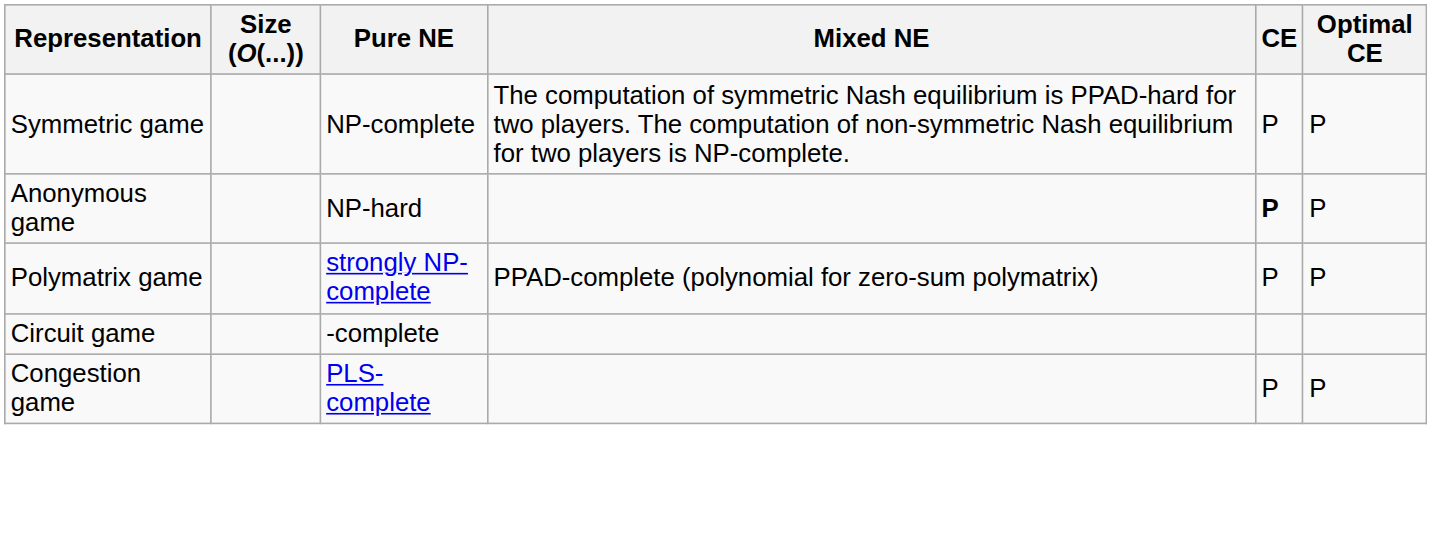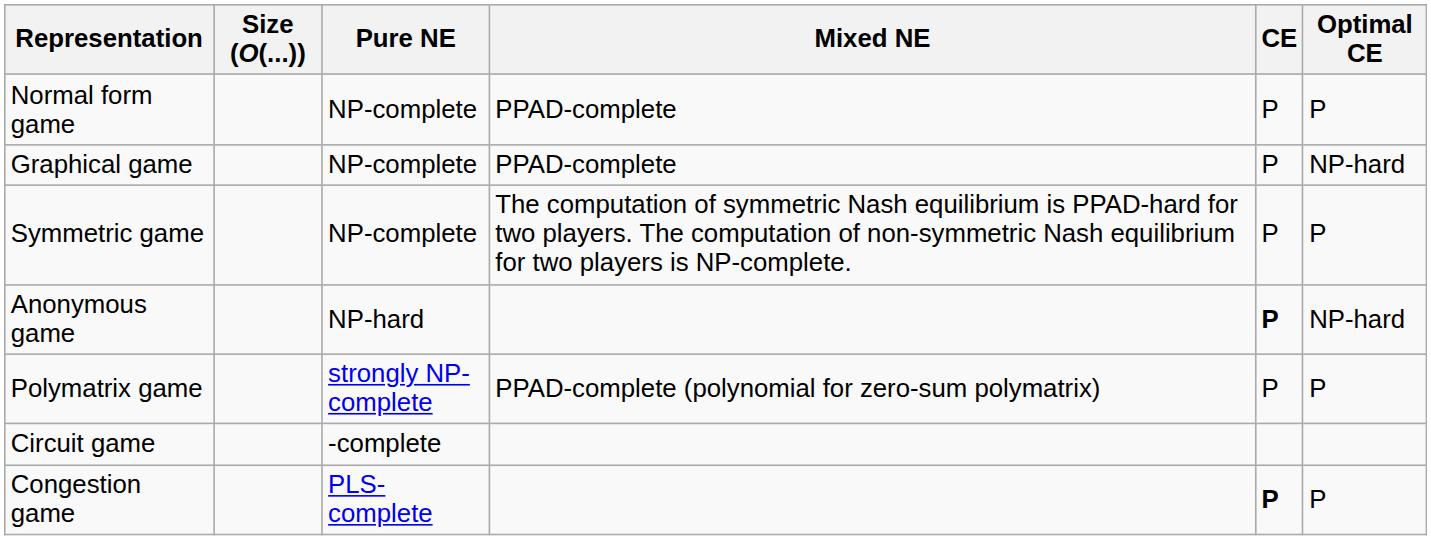+ row: Normal form game | NP-complete | PPAD-complete | P | P
+ row: Graphical game | NP-complete | PPAD-complete | P | NP-hard
Anonymous game | Optimal CE: P -> NP-hard
Congestion game | CE: normal -> bold
